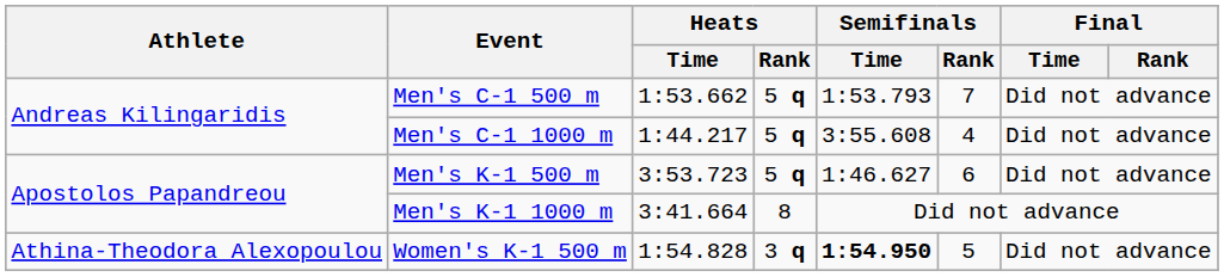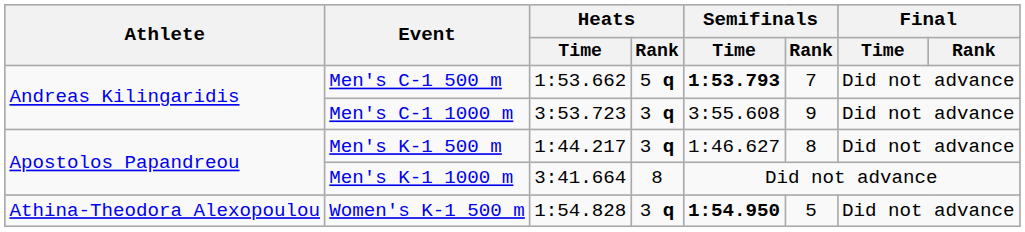Men's C-1 500 m | Semifinals / Time: normal -> bold
Men's C-1 1000 m | Heats / Time: 1:44.217 -> 3:53.723
Men's C-1 1000 m | Heats / Rank: 5 q -> 3 q
Men's C-1 1000 m | Semifinals / Rank: 4 -> 9
Men's K-1 500 m | Heats / Time: 3:53.723 -> 1:44.217
Men's K-1 500 m | Heats / Rank: 5 q -> 3 q
Men's K-1 500 m | Semifinals / Rank: 6 -> 8
